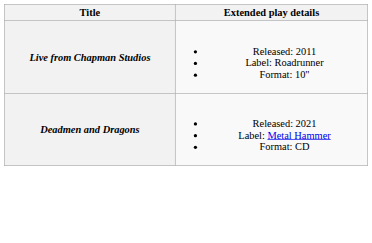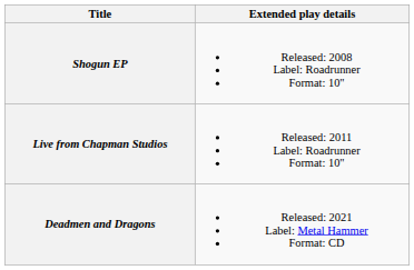+ row: Shogun EP | Released: 2008 Label: Roadrunner Format: 10"
